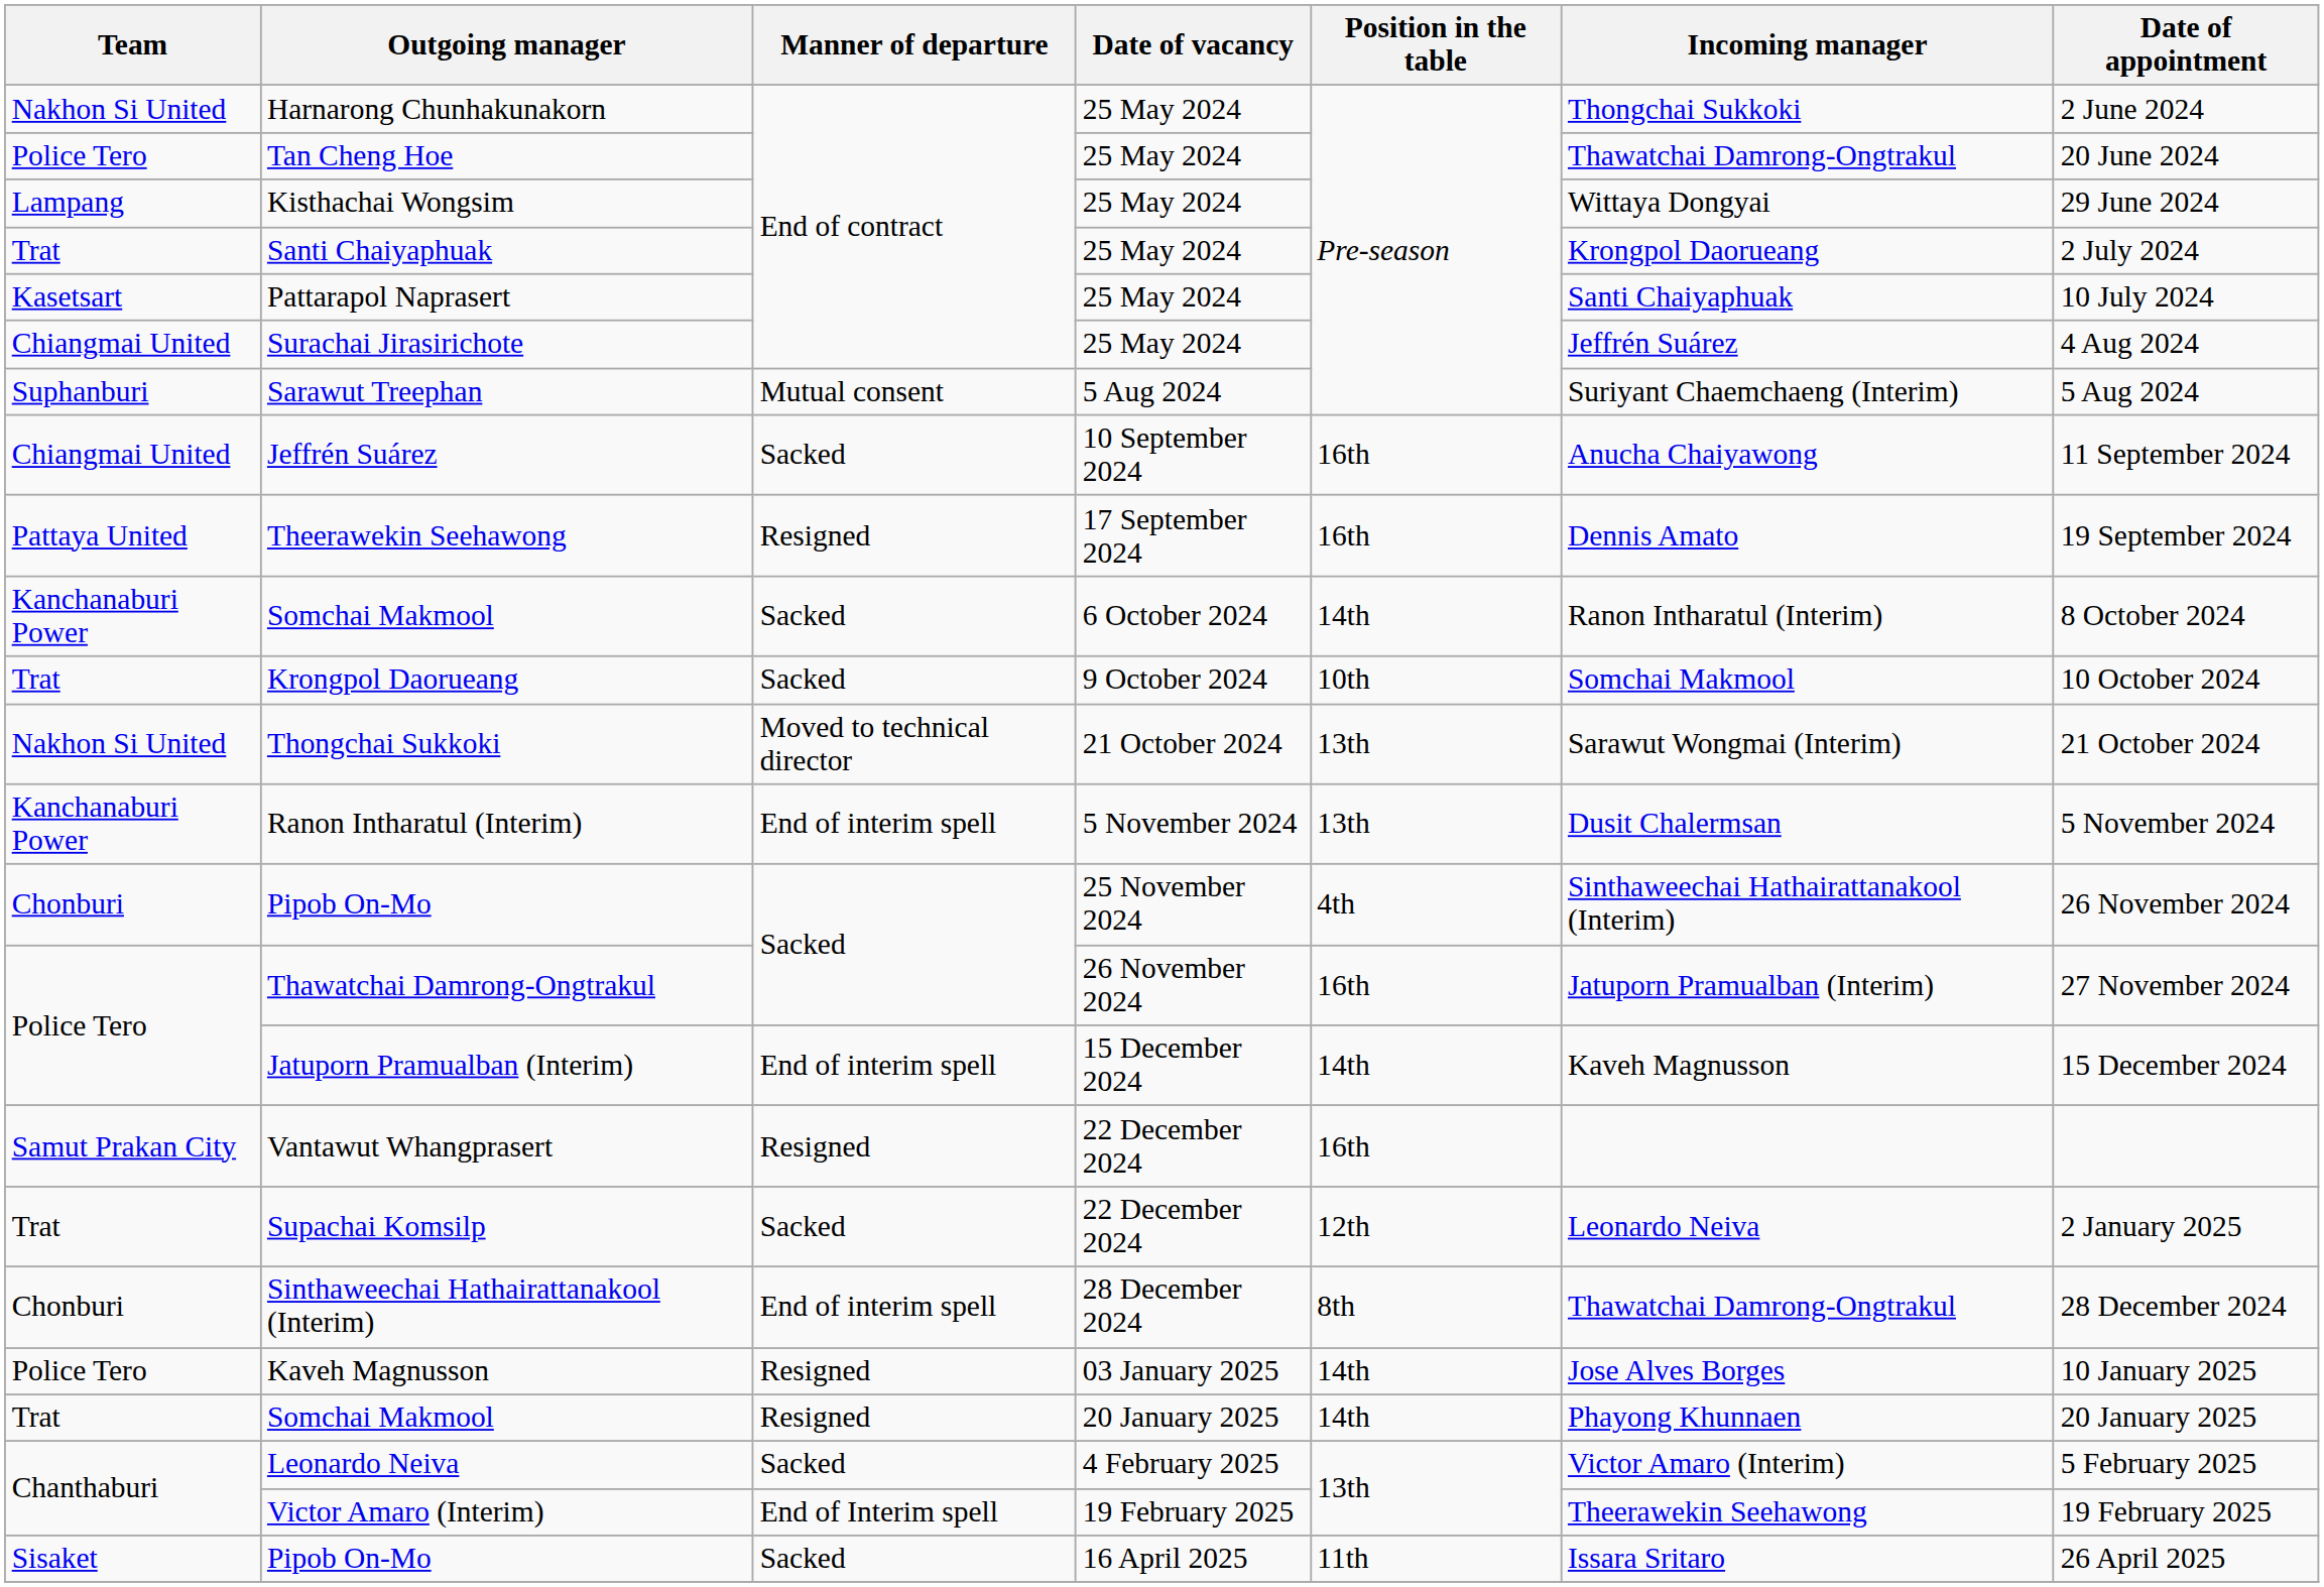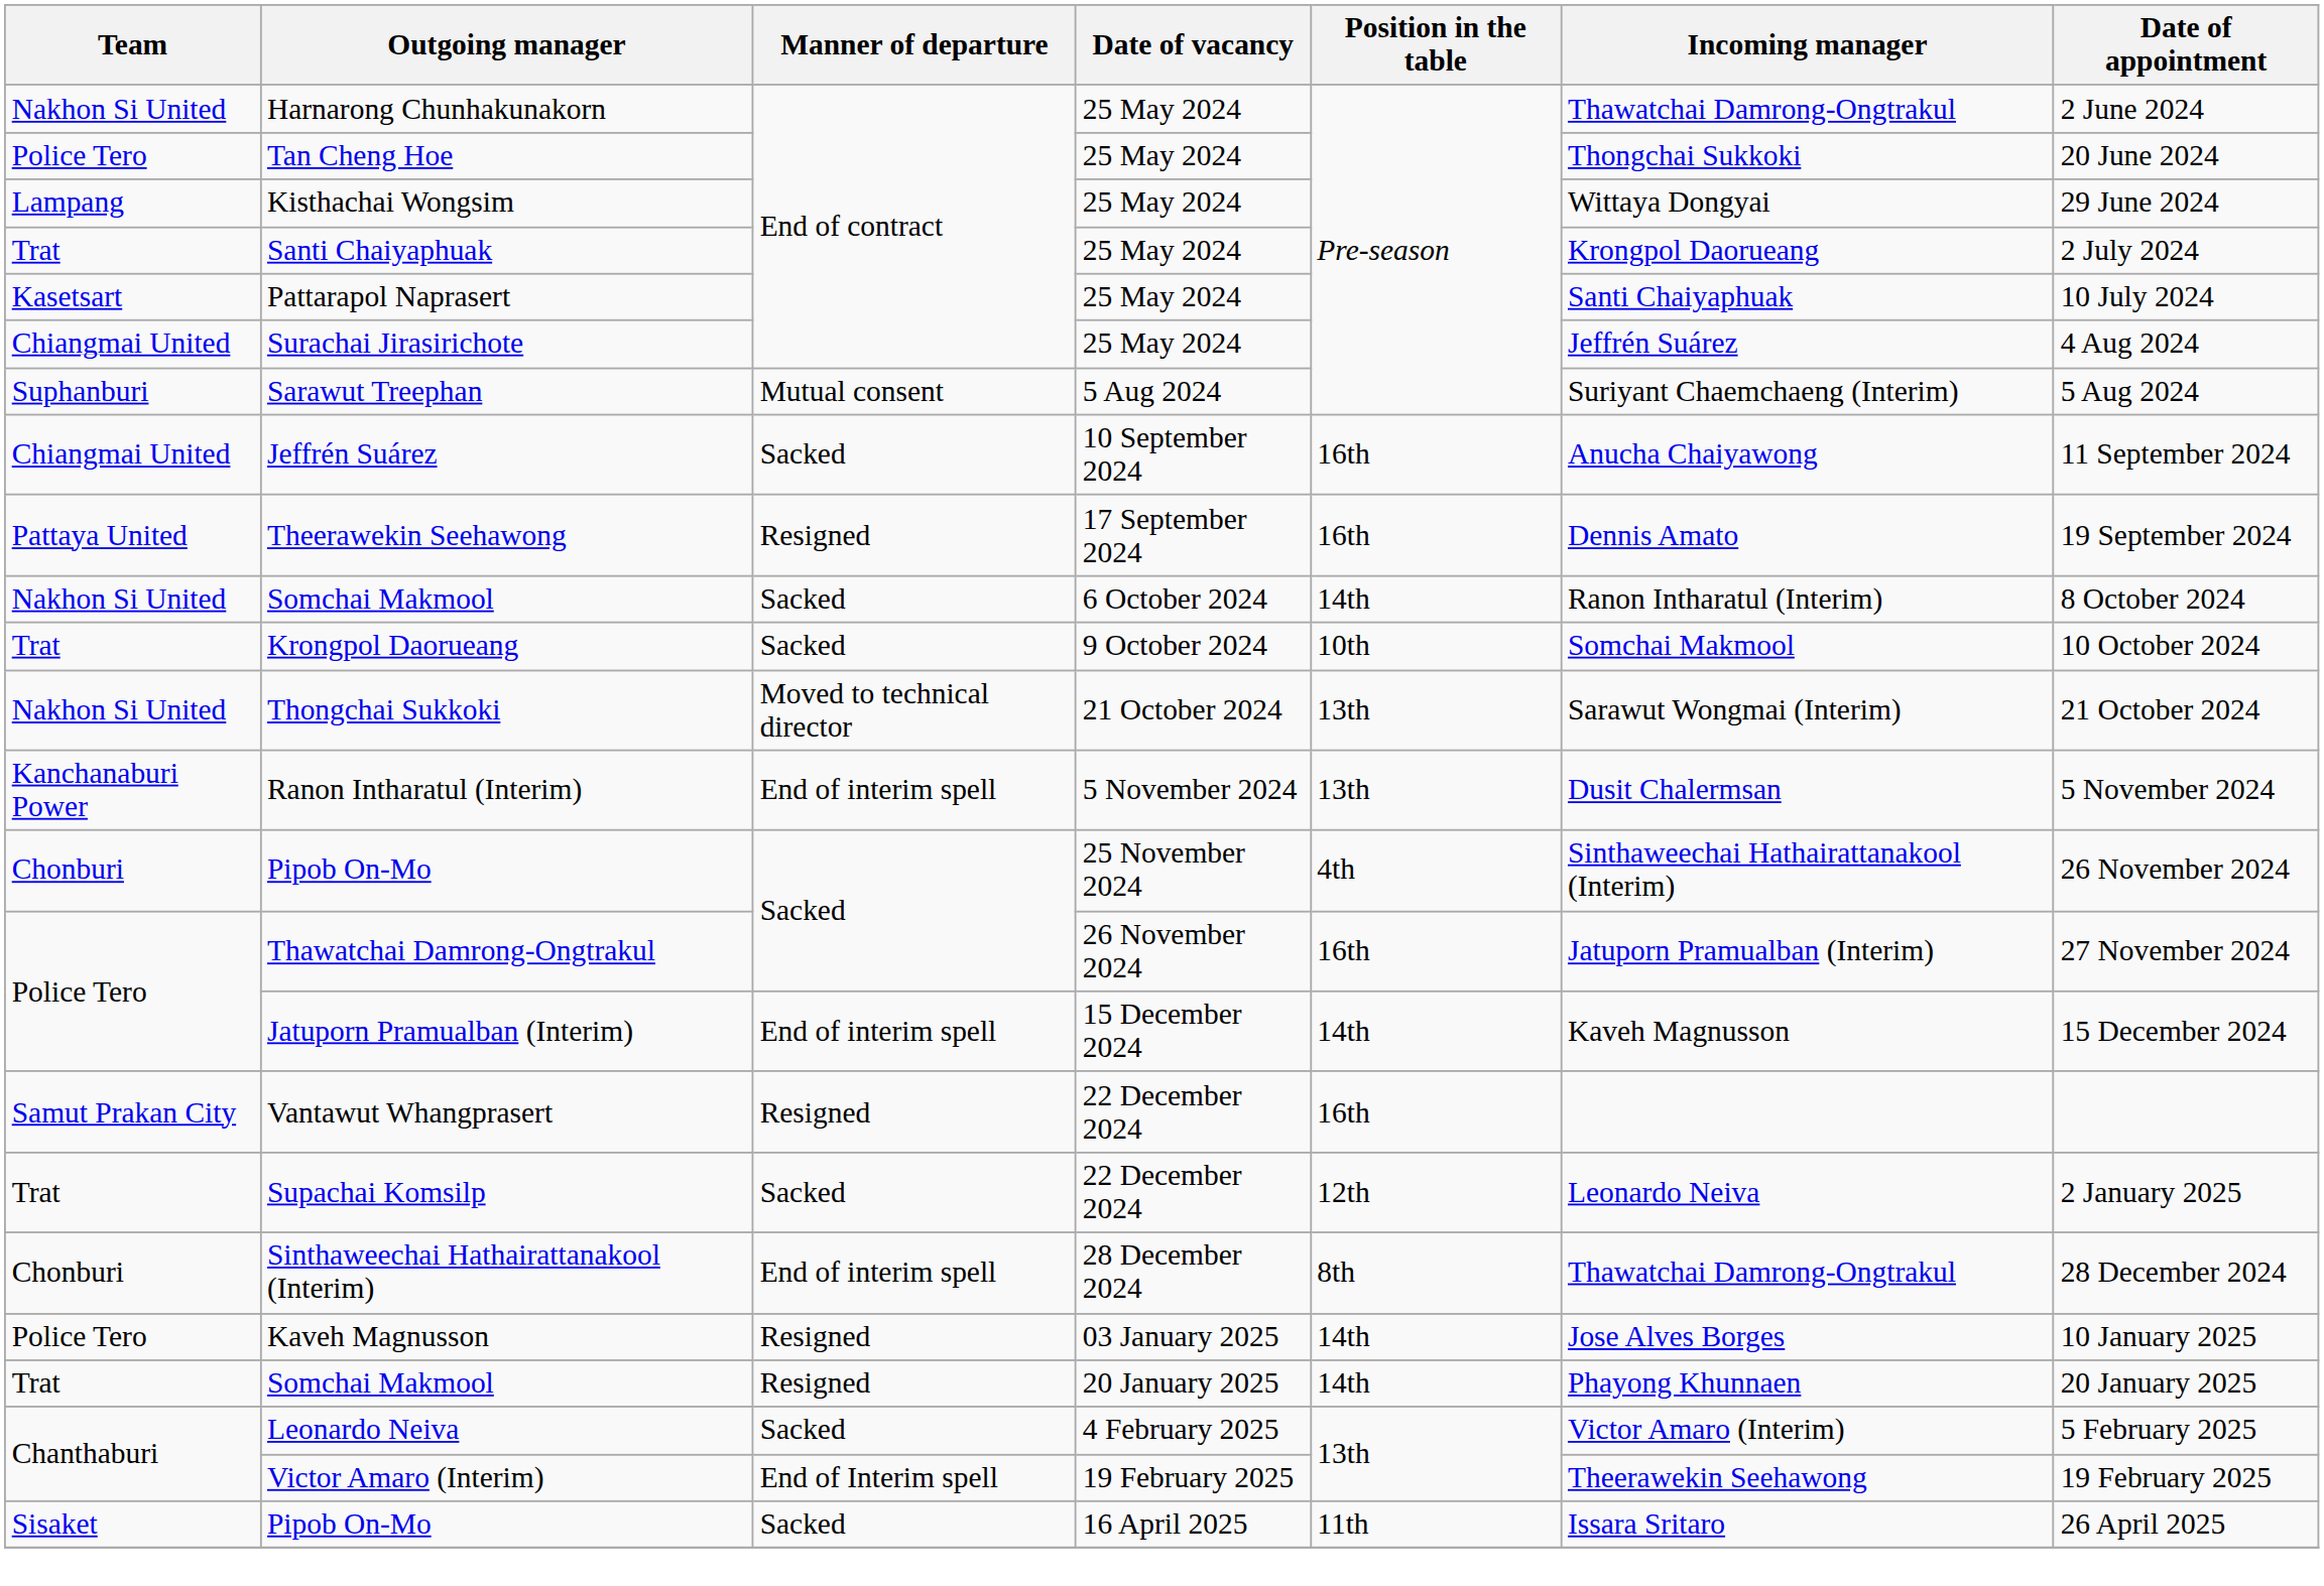Harnarong Chunhakunakorn | Incoming manager: Thongchai Sukkoki -> Thawatchai Damrong-Ongtrakul
Tan Cheng Hoe | Incoming manager: Thawatchai Damrong-Ongtrakul -> Thongchai Sukkoki
Somchai Makmool / 6 October 2024 | Team: Kanchanaburi Power -> Nakhon Si United
